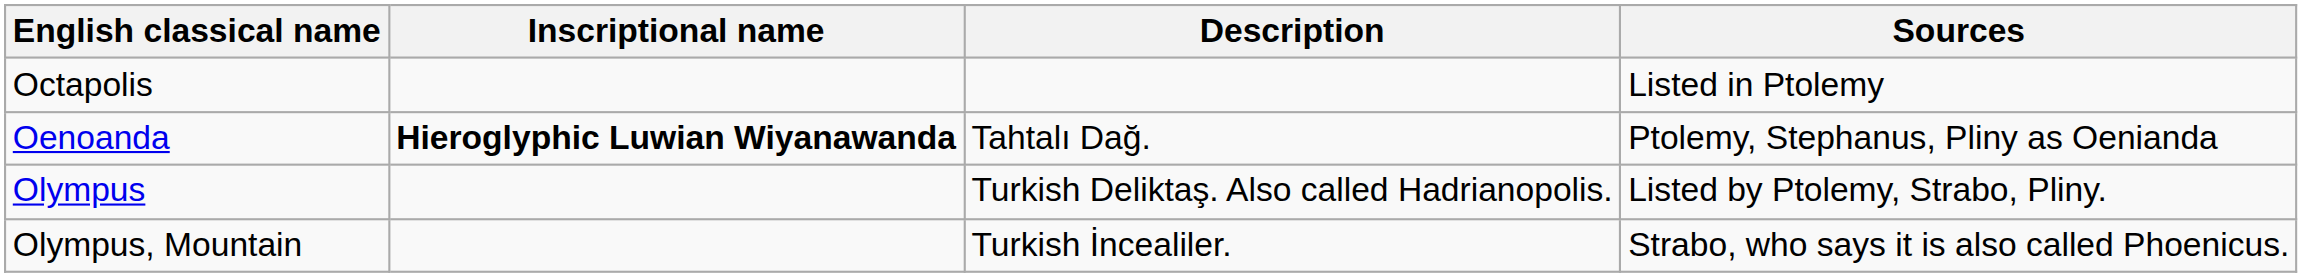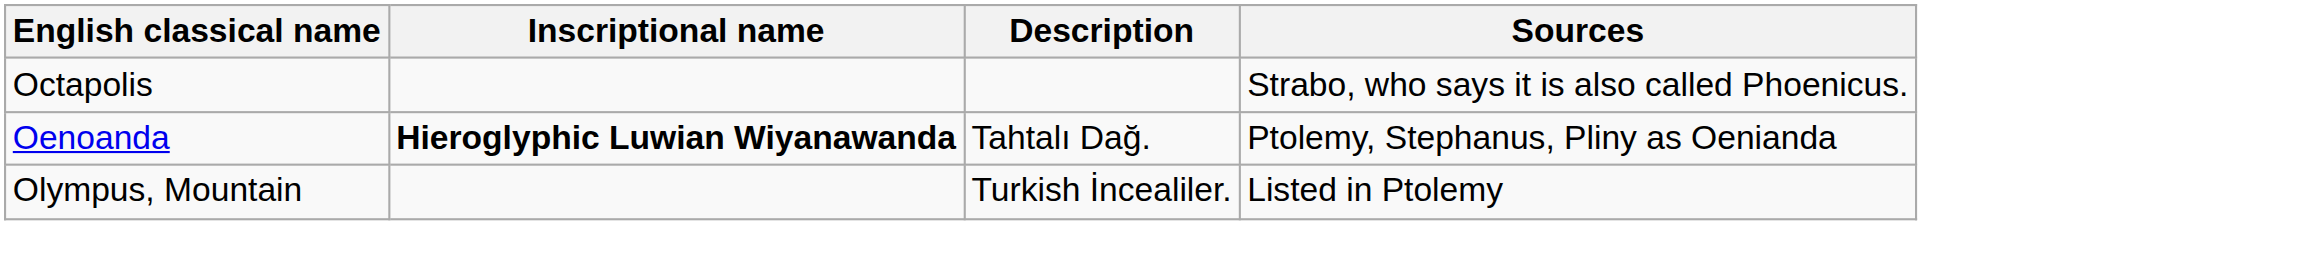Octapolis | Sources: Listed in Ptolemy -> Strabo, who says it is also called Phoenicus.
- row: Olympus | Turkish Deliktaş. Also called Hadrianopolis. | Listed by Ptolemy, Strabo, Pliny.
Olympus, Mountain | Sources: Strabo, who says it is also called Phoenicus. -> Listed in Ptolemy
